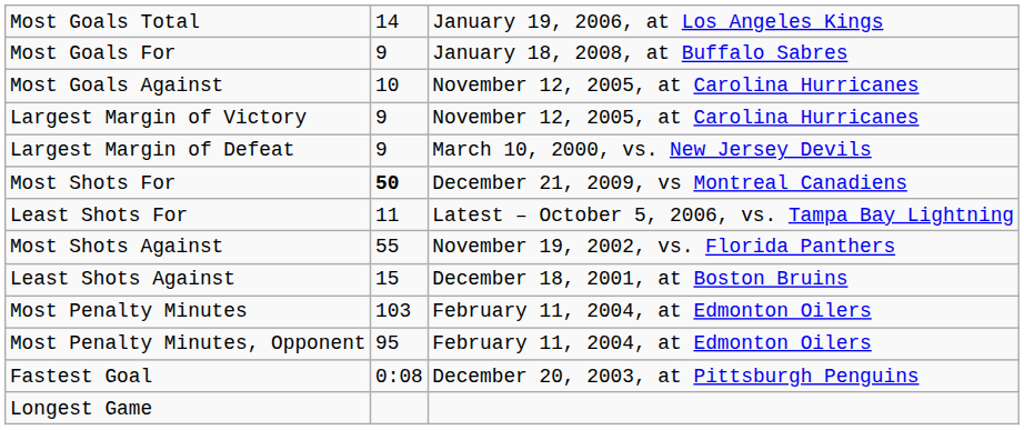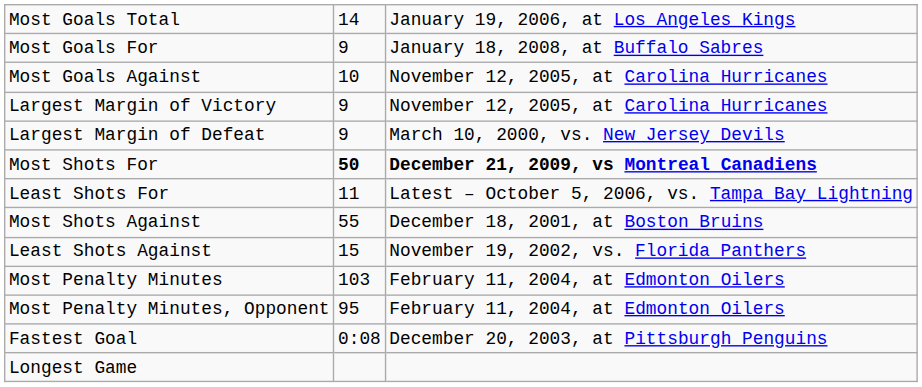Most Shots For | column 3: normal -> bold
Most Shots Against | column 3: November 19, 2002, vs. Florida Panthers -> December 18, 2001, at Boston Bruins
Least Shots Against | column 3: December 18, 2001, at Boston Bruins -> November 19, 2002, vs. Florida Panthers
